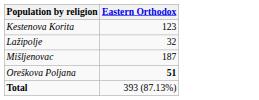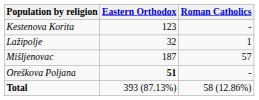+ column: Roman Catholics | - | 1 | 57 | - | 58 (12.86%)
